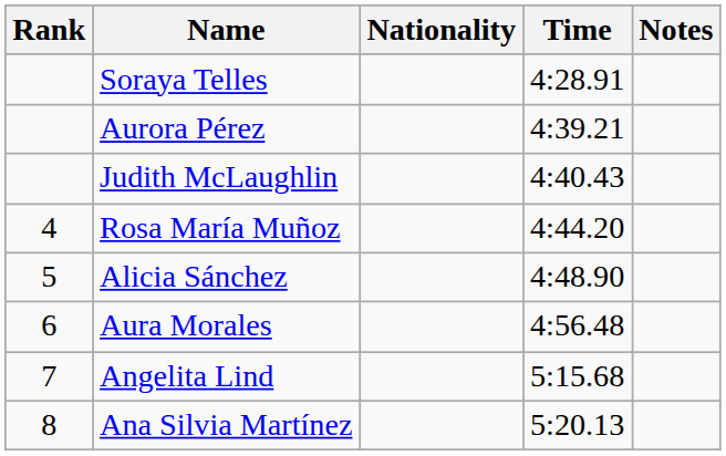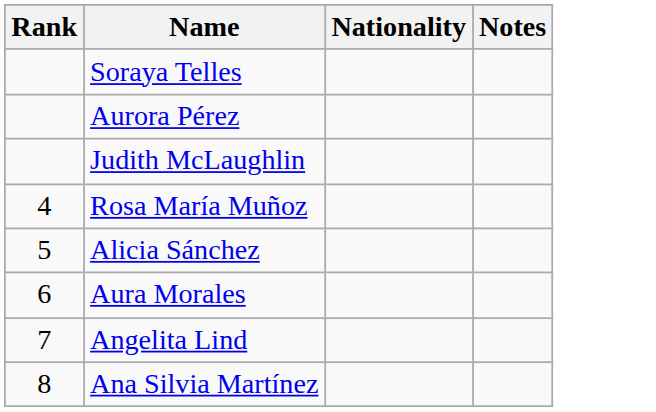- column: Time | 4:28.91 | 4:39.21 | 4:40.43 | 4:44.20 | 4:48.90 | 4:56.48 | 5:15.68 | 5:20.13
